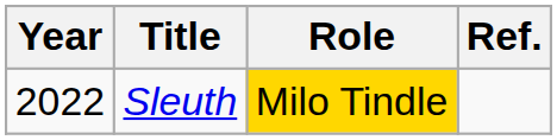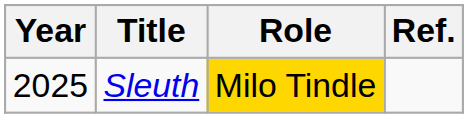Sleuth | Year: 2022 -> 2025
